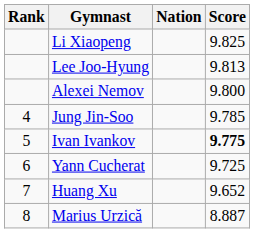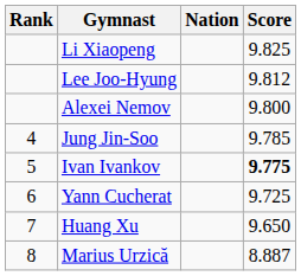Lee Joo-Hyung | Score: 9.813 -> 9.812
Huang Xu | Score: 9.652 -> 9.650
